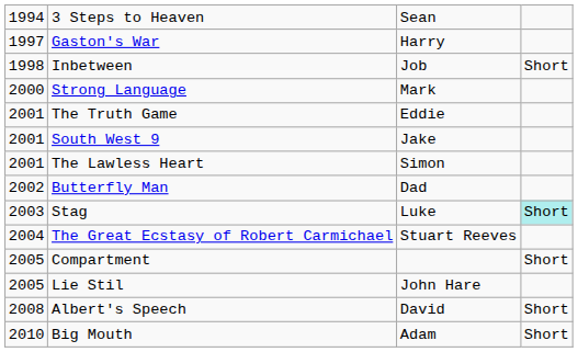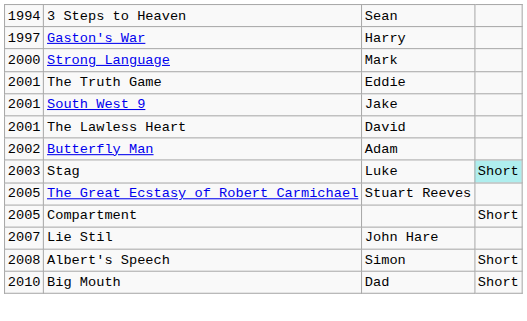- row: 1998 | Inbetween | Job | Short
The Lawless Heart | column 3: Simon -> David
Butterfly Man | column 3: Dad -> Adam
The Great Ecstasy of Robert Carmichael | column 1: 2004 -> 2005
Lie Stil | column 1: 2005 -> 2007
Albert's Speech | column 3: David -> Simon
Big Mouth | column 3: Adam -> Dad
